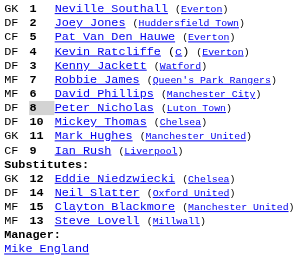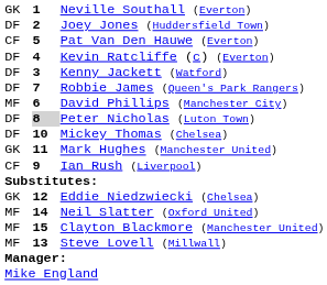Robbie James (Queen's Park Rangers) | column 1: MF -> DF
Neil Slatter (Oxford United) | column 1: DF -> MF
